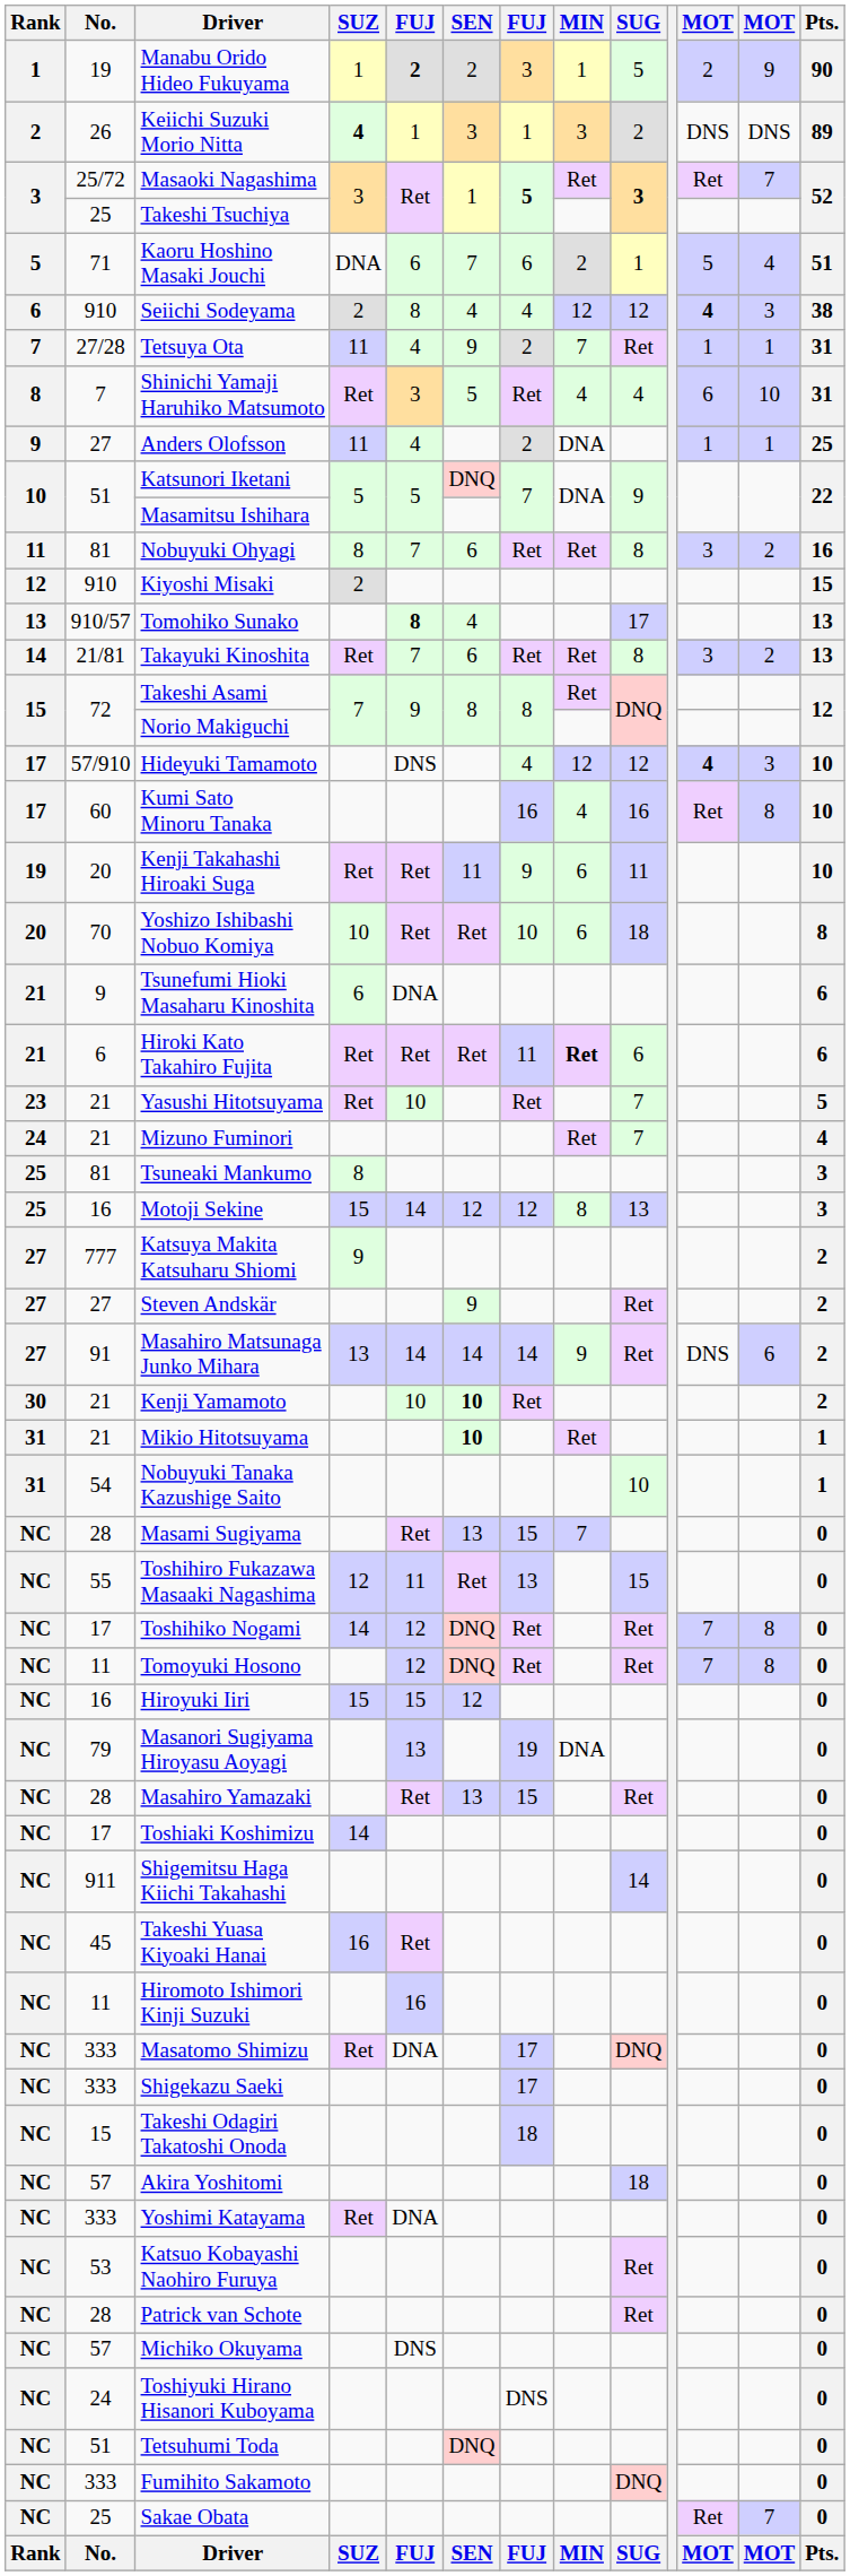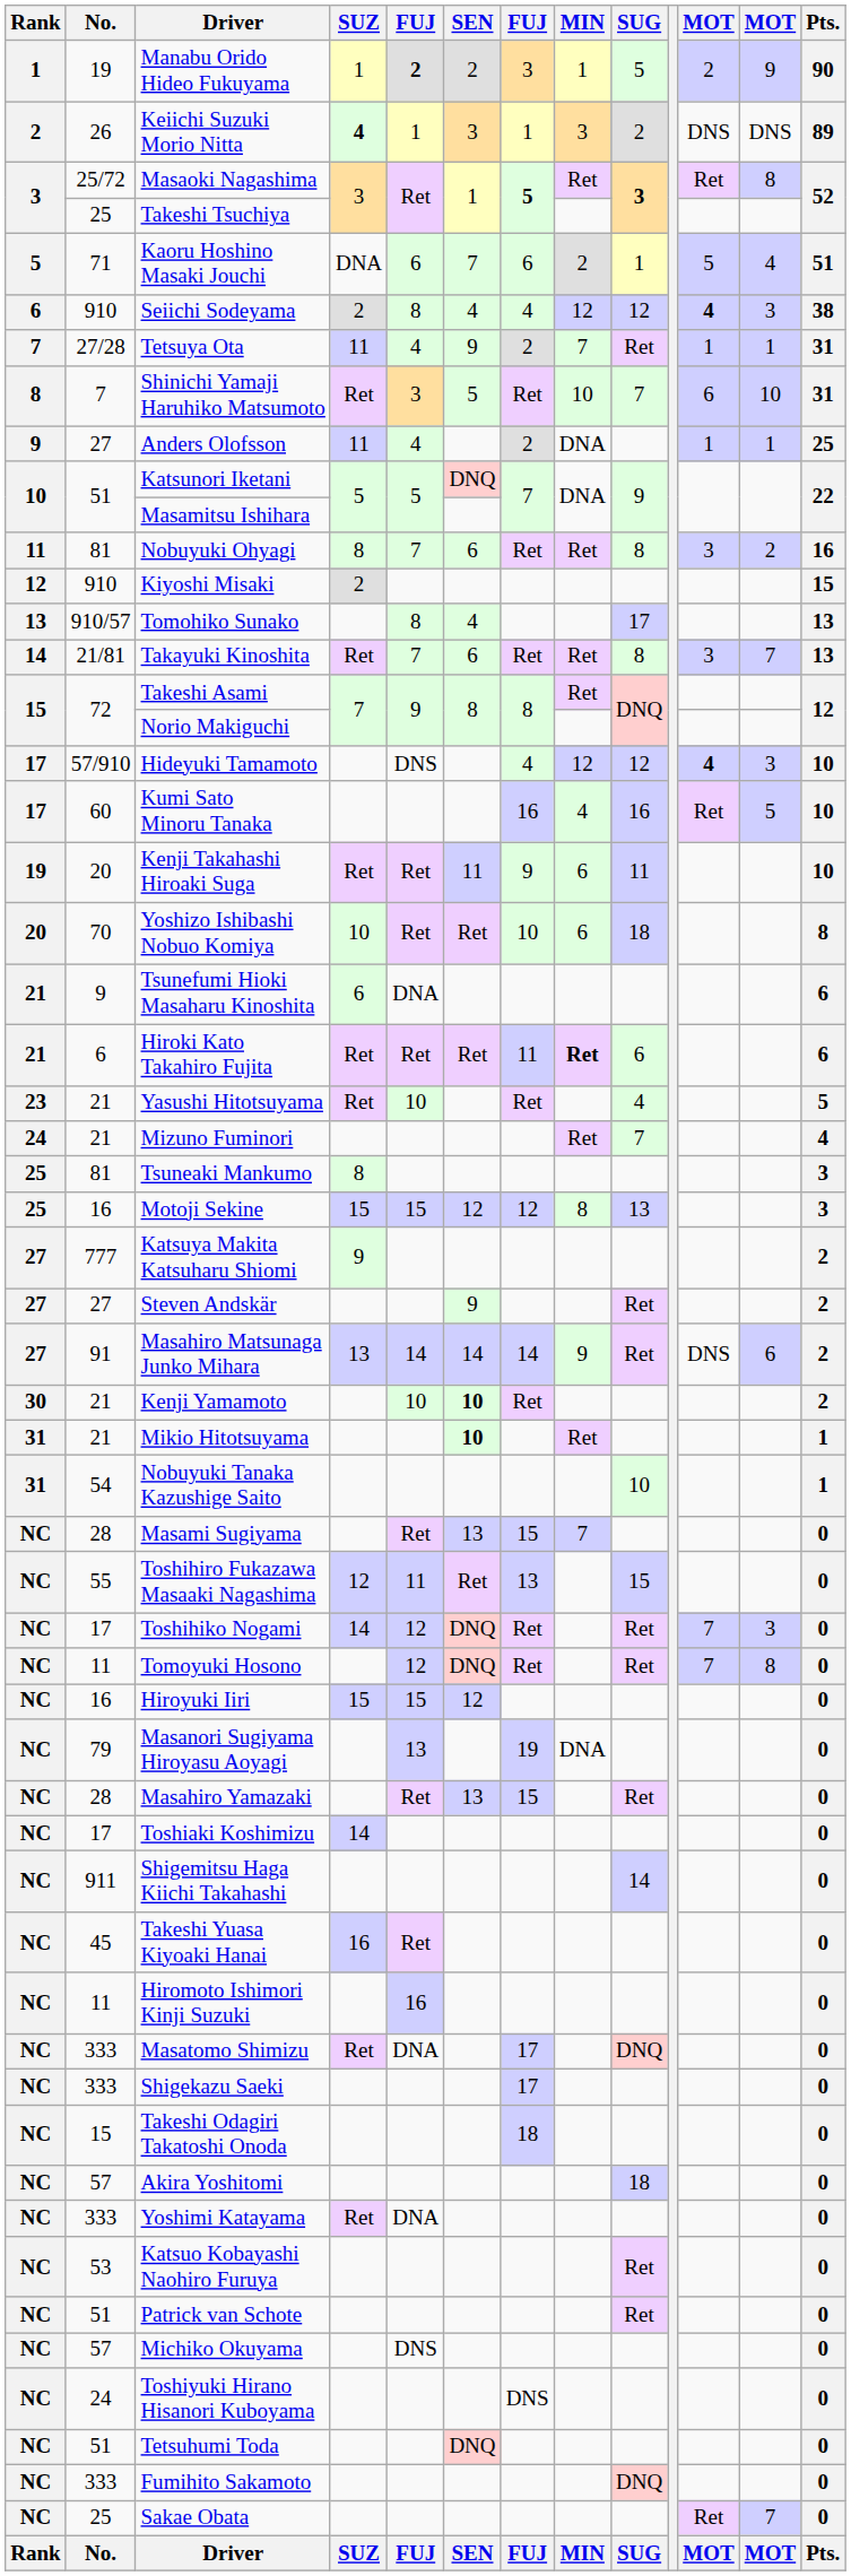Masaoki Nagashima | column 12: 7 -> 8
Shinichi Yamaji Haruhiko Matsumoto | MIN: 4 -> 10
Shinichi Yamaji Haruhiko Matsumoto | SUG: 4 -> 7
Tomohiko Sunako | column 5: bold -> normal
Takayuki Kinoshita | column 12: 2 -> 7
Kumi Sato Minoru Tanaka | column 12: 8 -> 5
Yasushi Hitotsuyama | SUG: 7 -> 4
Motoji Sekine | column 5: 14 -> 15
Toshihiko Nogami | column 12: 8 -> 3
Patrick van Schote | No.: 28 -> 51
